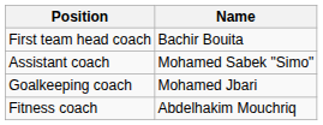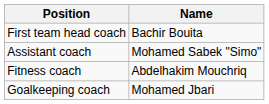rows swapped: Goalkeeping coach <-> Fitness coach
